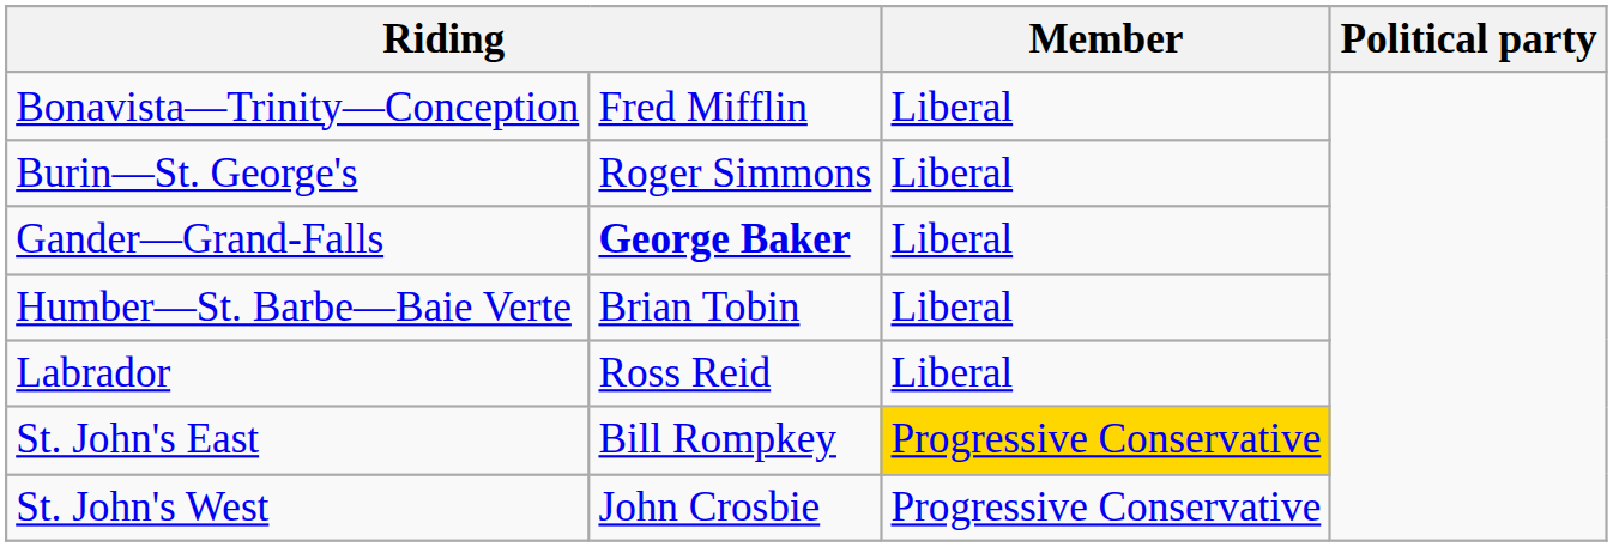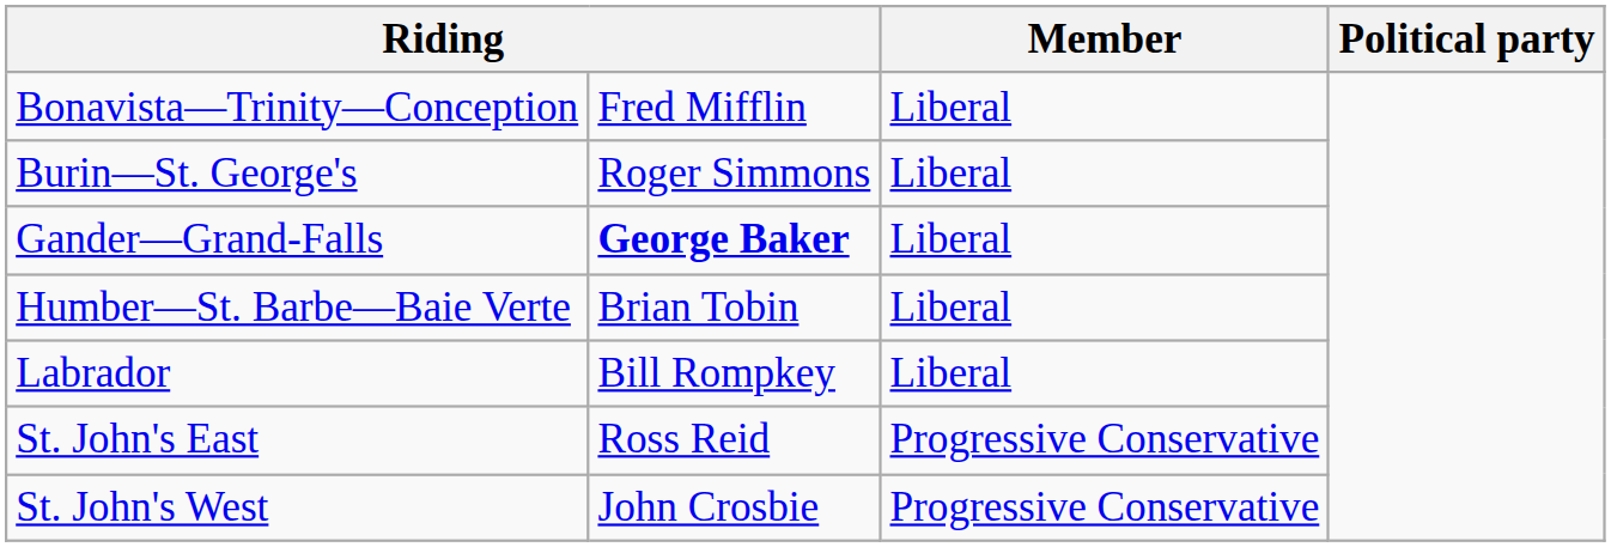Labrador | column 2: Ross Reid -> Bill Rompkey
St. John's East | column 2: Bill Rompkey -> Ross Reid
St. John's East | Member: gold background -> no background
